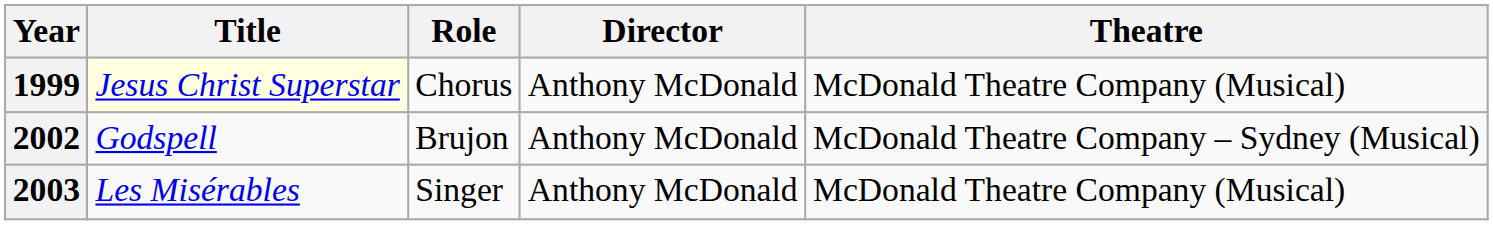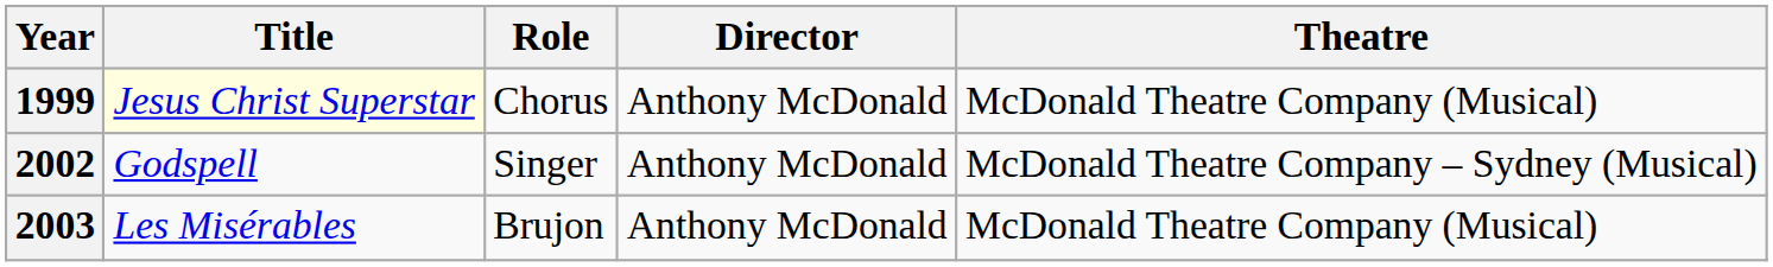2002 | Role: Brujon -> Singer
2003 | Role: Singer -> Brujon
